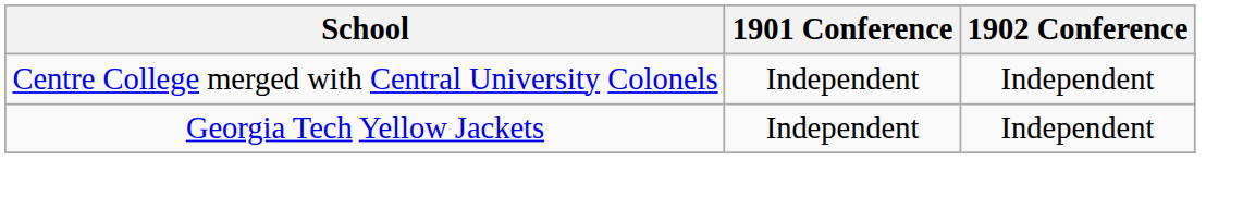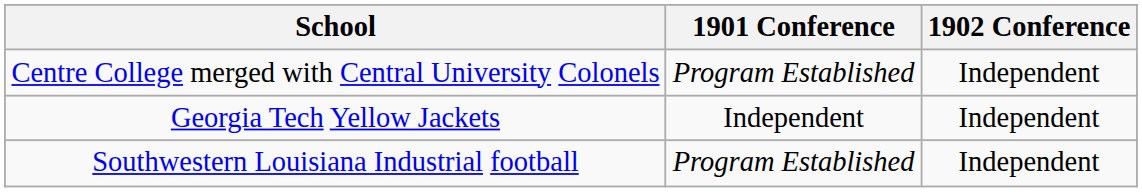Centre College merged with Central University Colonels | 1901 Conference: Independent -> Program Established
+ row: Southwestern Louisiana Industrial football | Program Established | Independent
